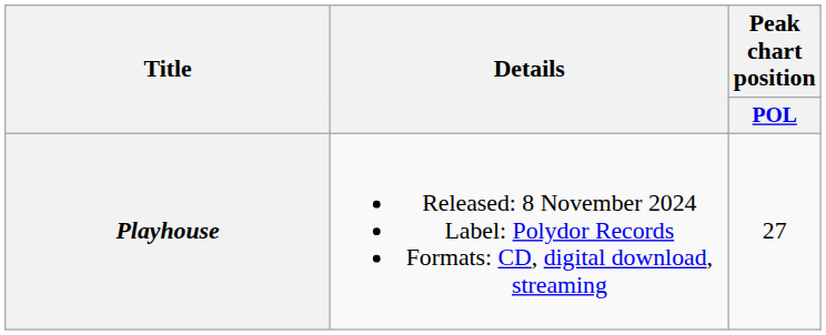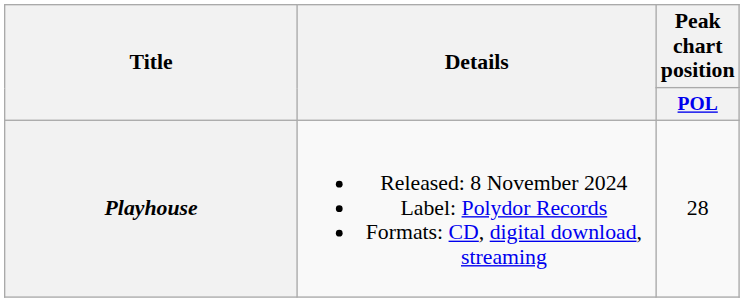Playhouse | Peak chart position / POL: 27 -> 28
